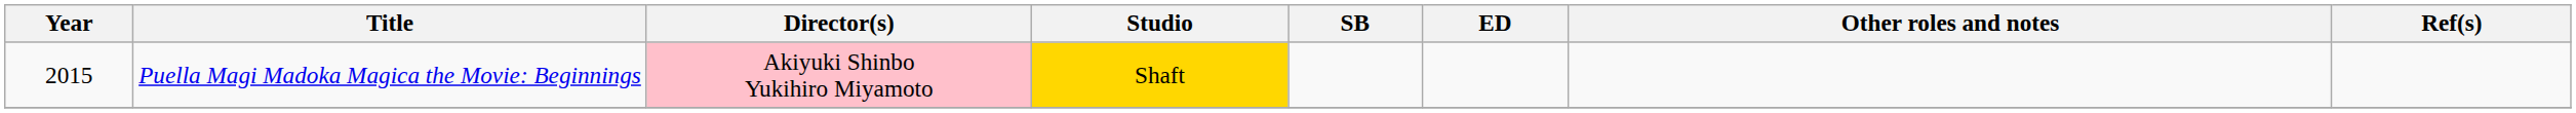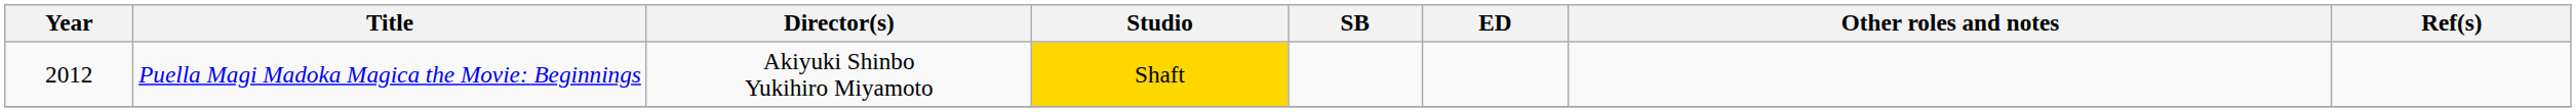Puella Magi Madoka Magica the Movie: Beginnings | Year: 2015 -> 2012
Puella Magi Madoka Magica the Movie: Beginnings | Director(s): pink background -> no background
